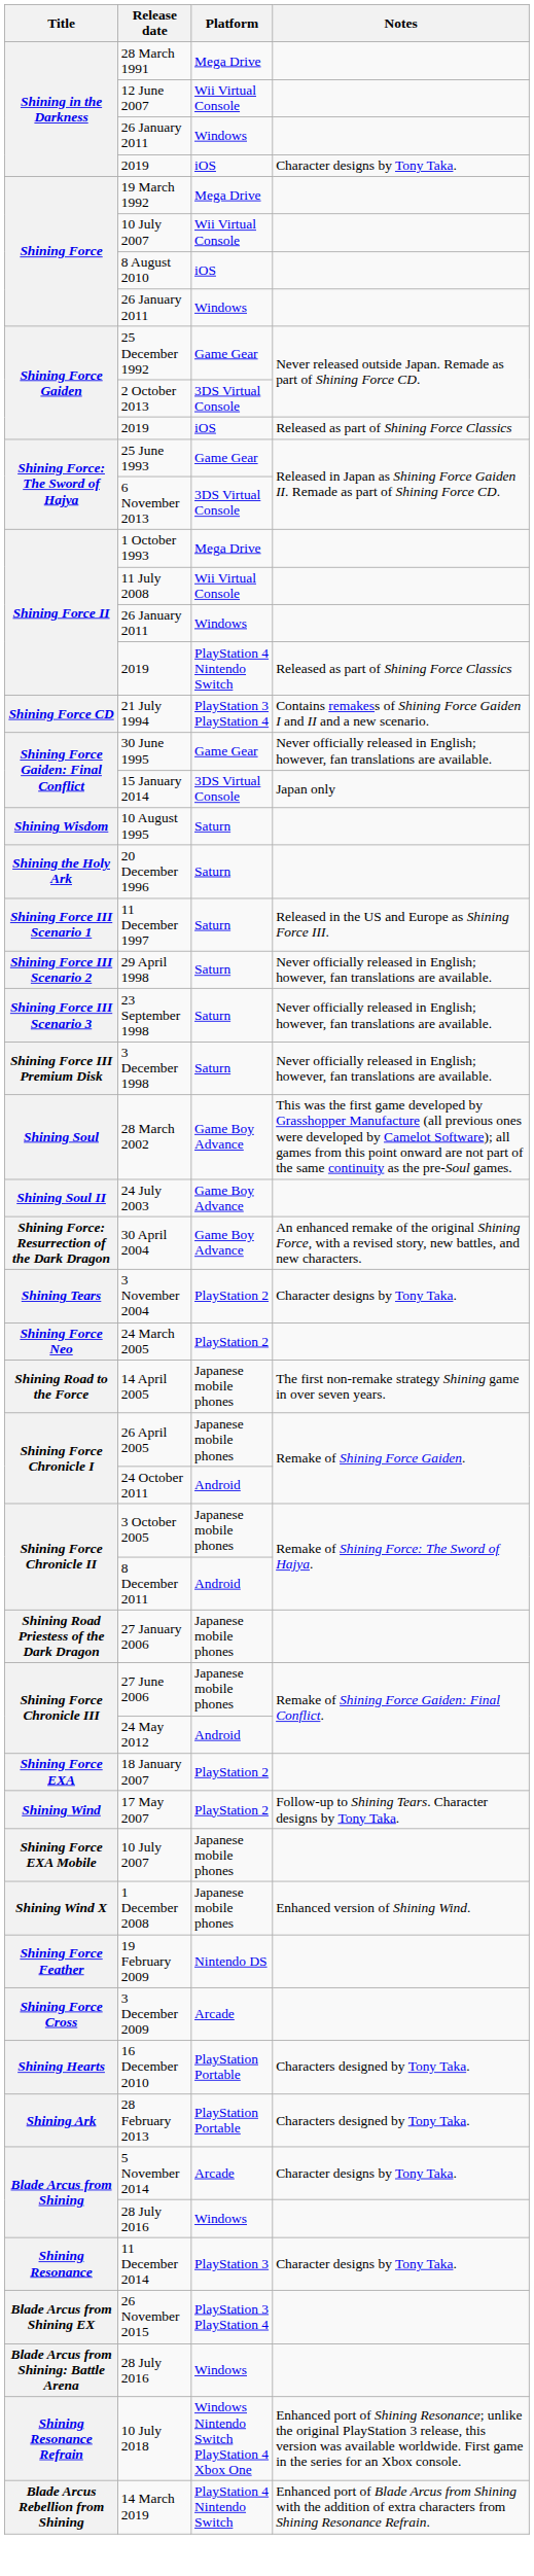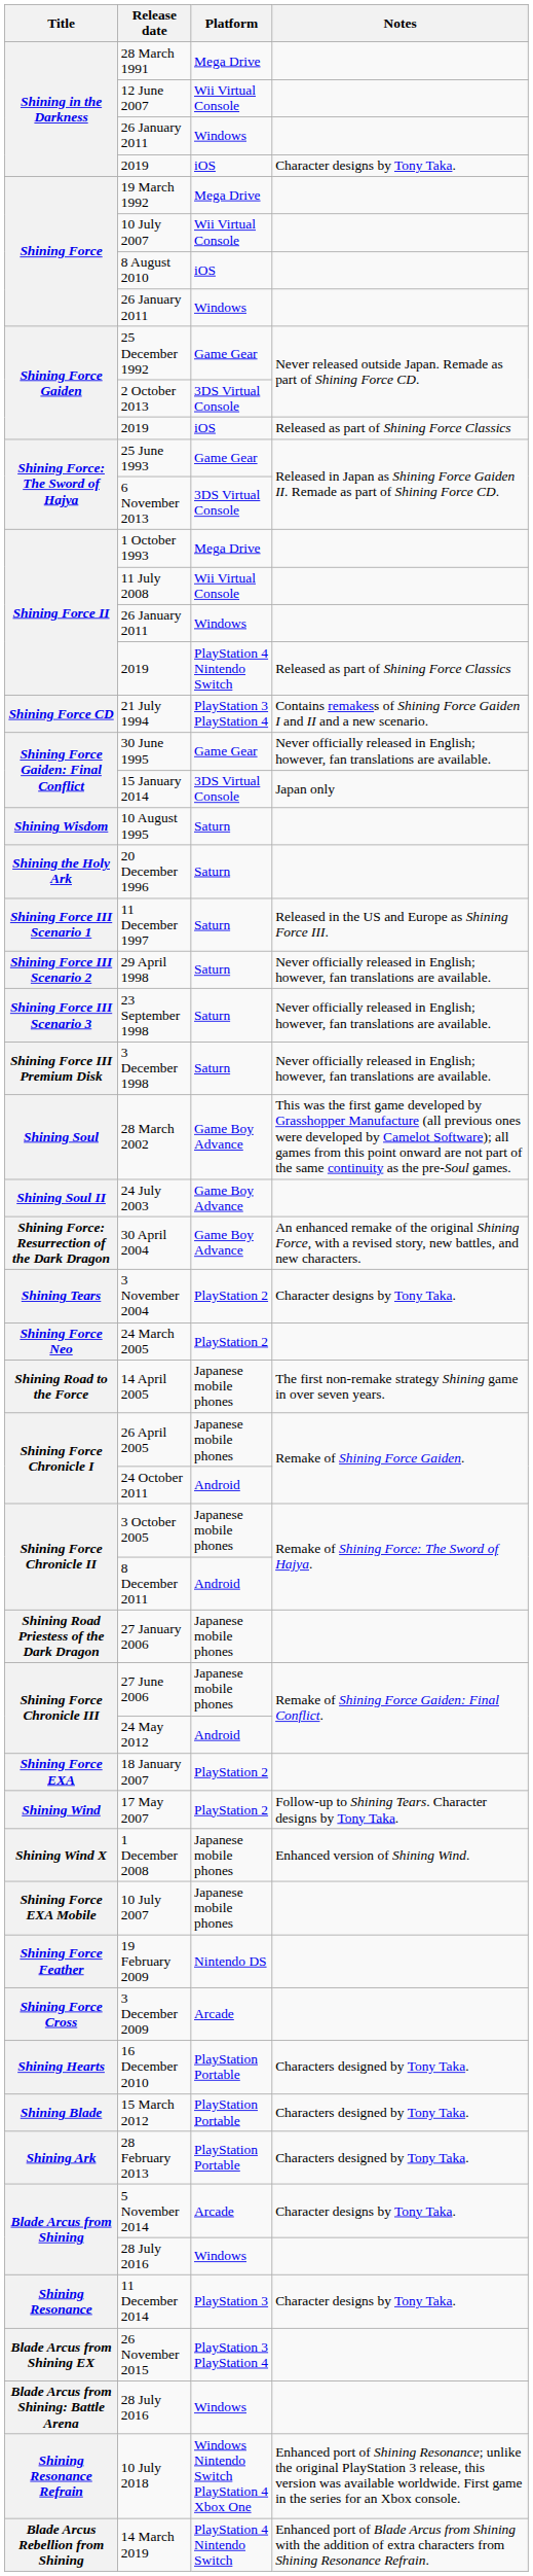rows swapped: Shining Force EXA Mobile / 10 July 2007 <-> 1 December 2008
+ row: Shining Blade | 15 March 2012 | PlayStation Portable | Characters designed by Tony Taka.
